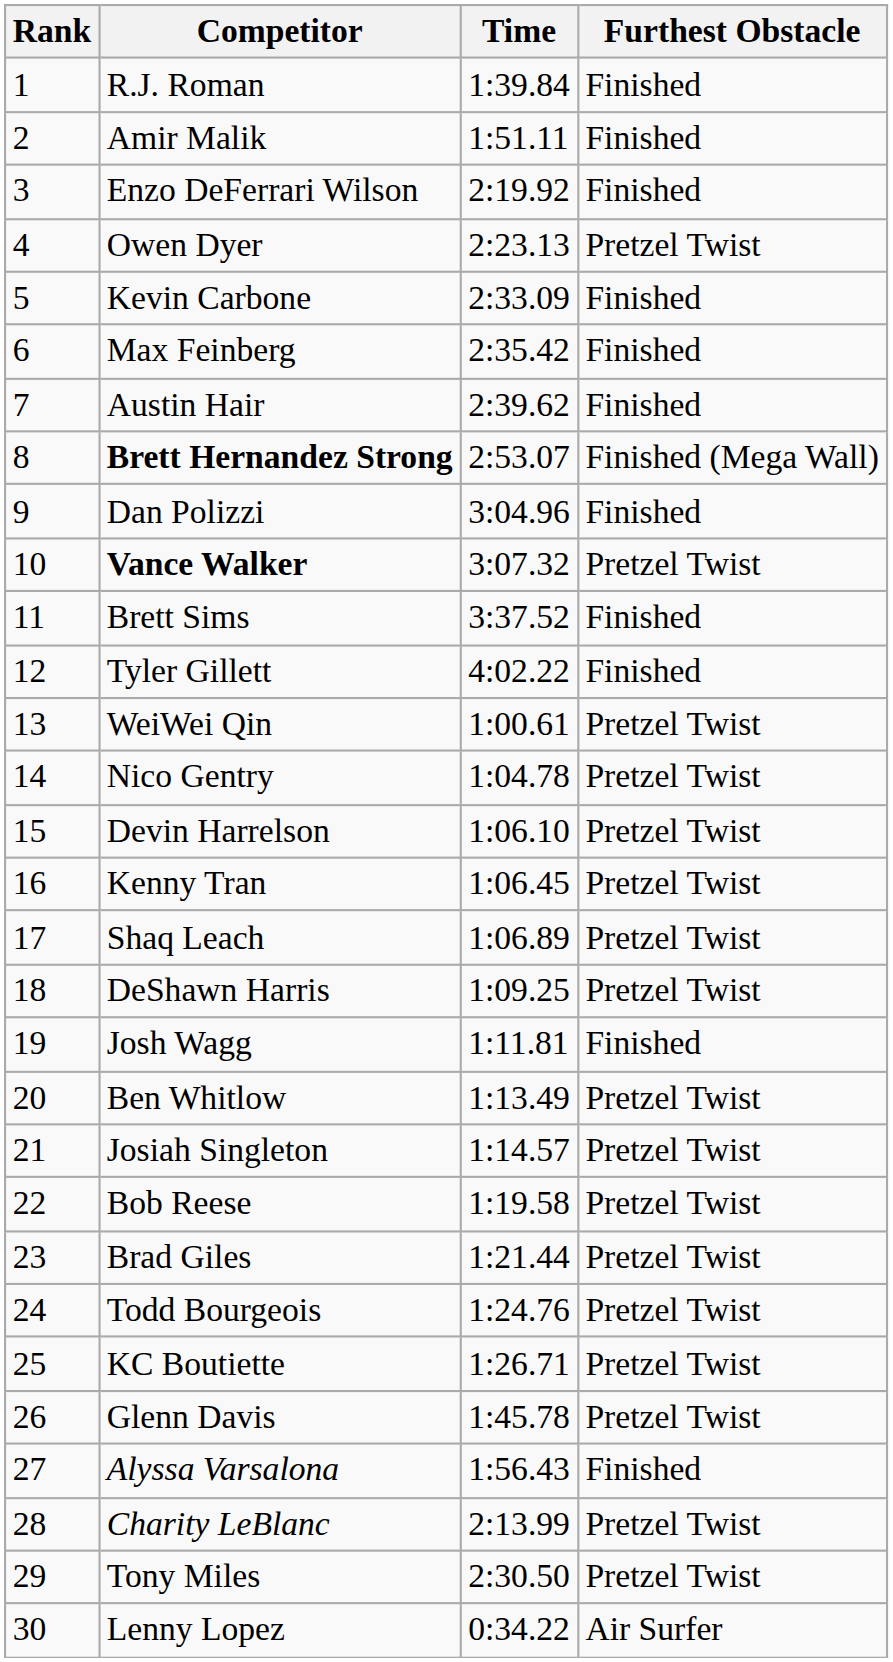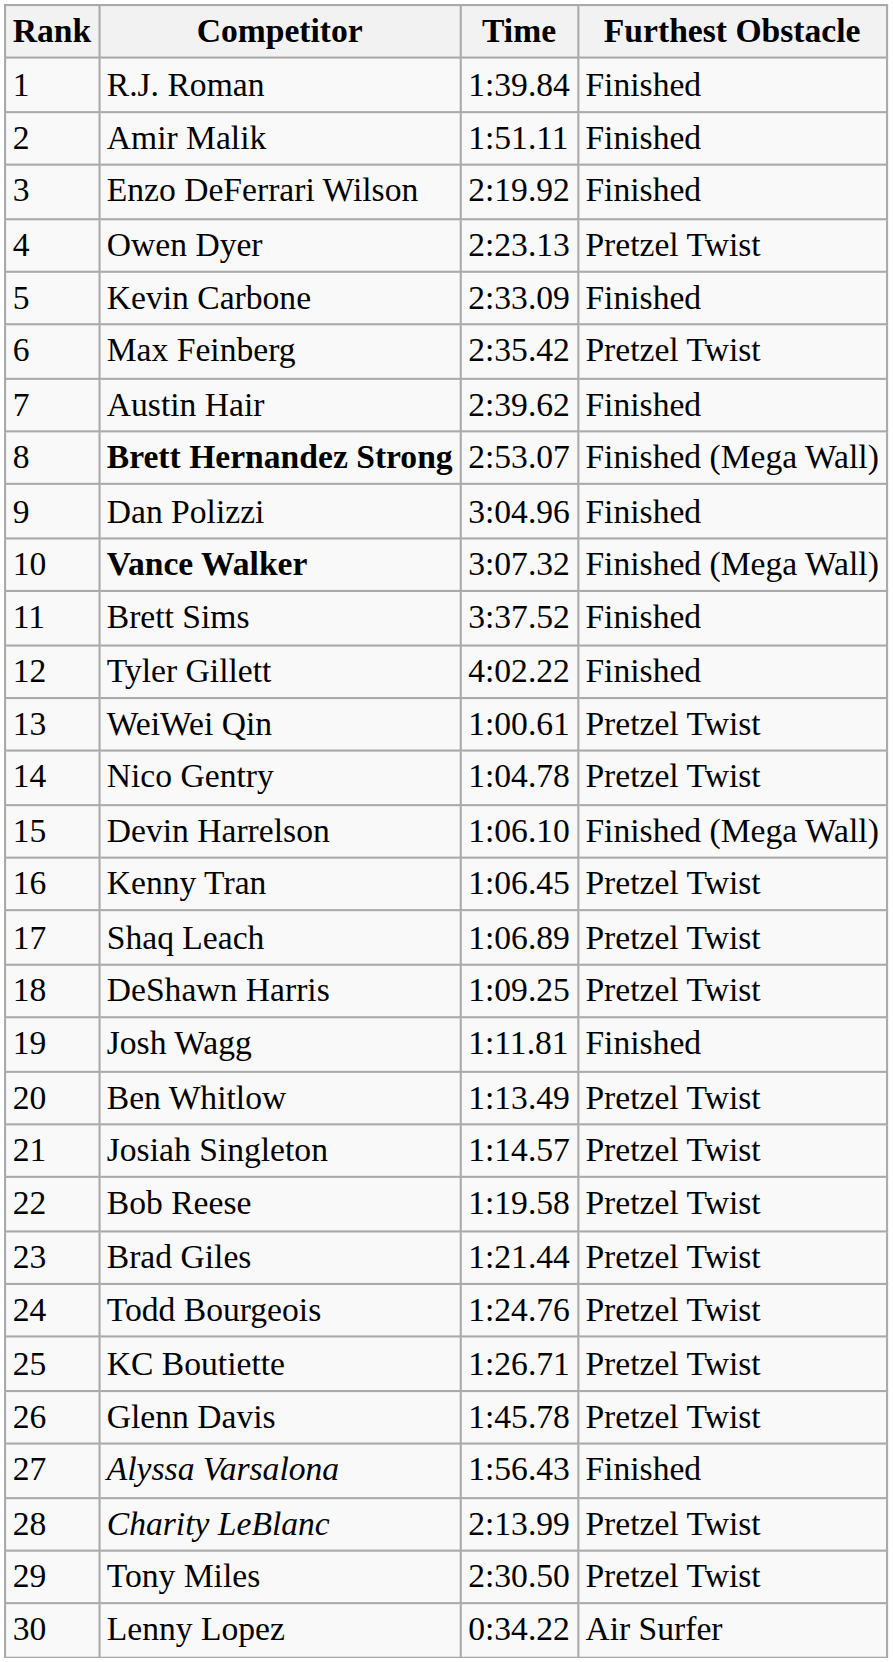Max Feinberg | Furthest Obstacle: Finished -> Pretzel Twist
Vance Walker | Furthest Obstacle: Pretzel Twist -> Finished (Mega Wall)
Devin Harrelson | Furthest Obstacle: Pretzel Twist -> Finished (Mega Wall)
